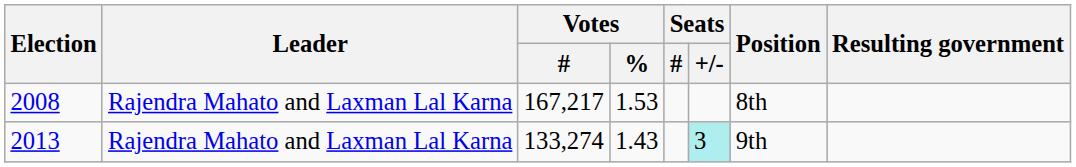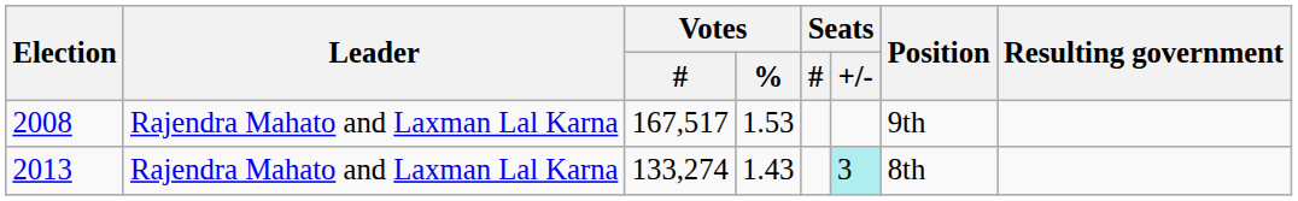2008 | Votes / #: 167,217 -> 167,517
2008 | Position: 8th -> 9th
2013 | Position: 9th -> 8th
